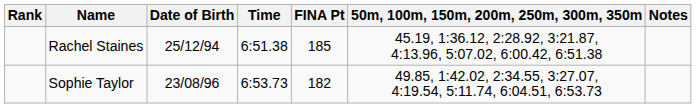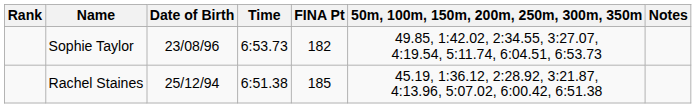rows swapped: Rachel Staines <-> Sophie Taylor
